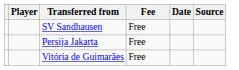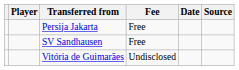rows swapped: Persija Jakarta <-> SV Sandhausen
Vitória de Guimarães | Fee: Free -> Undisclosed
